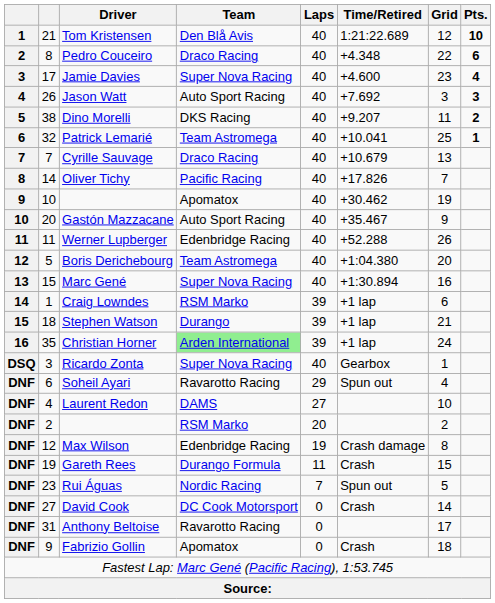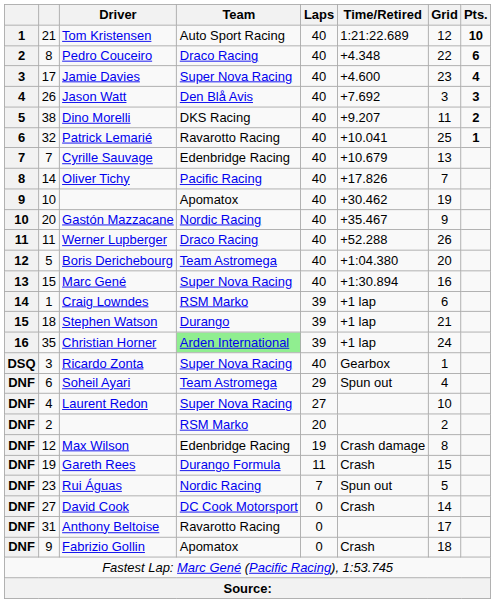Tom Kristensen | Team: Den Blå Avis -> Auto Sport Racing
Jason Watt | Team: Auto Sport Racing -> Den Blå Avis
Patrick Lemarié | Team: Team Astromega -> Ravarotto Racing
Cyrille Sauvage | Team: Draco Racing -> Edenbridge Racing
Gastón Mazzacane | Team: Auto Sport Racing -> Nordic Racing
Werner Lupberger | Team: Edenbridge Racing -> Draco Racing
Soheil Ayari | Team: Ravarotto Racing -> Team Astromega
Laurent Redon | Team: DAMS -> Super Nova Racing
